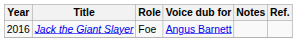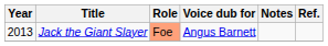Jack the Giant Slayer | Year: 2016 -> 2013
Jack the Giant Slayer | Role: no background -> lightsalmon background
